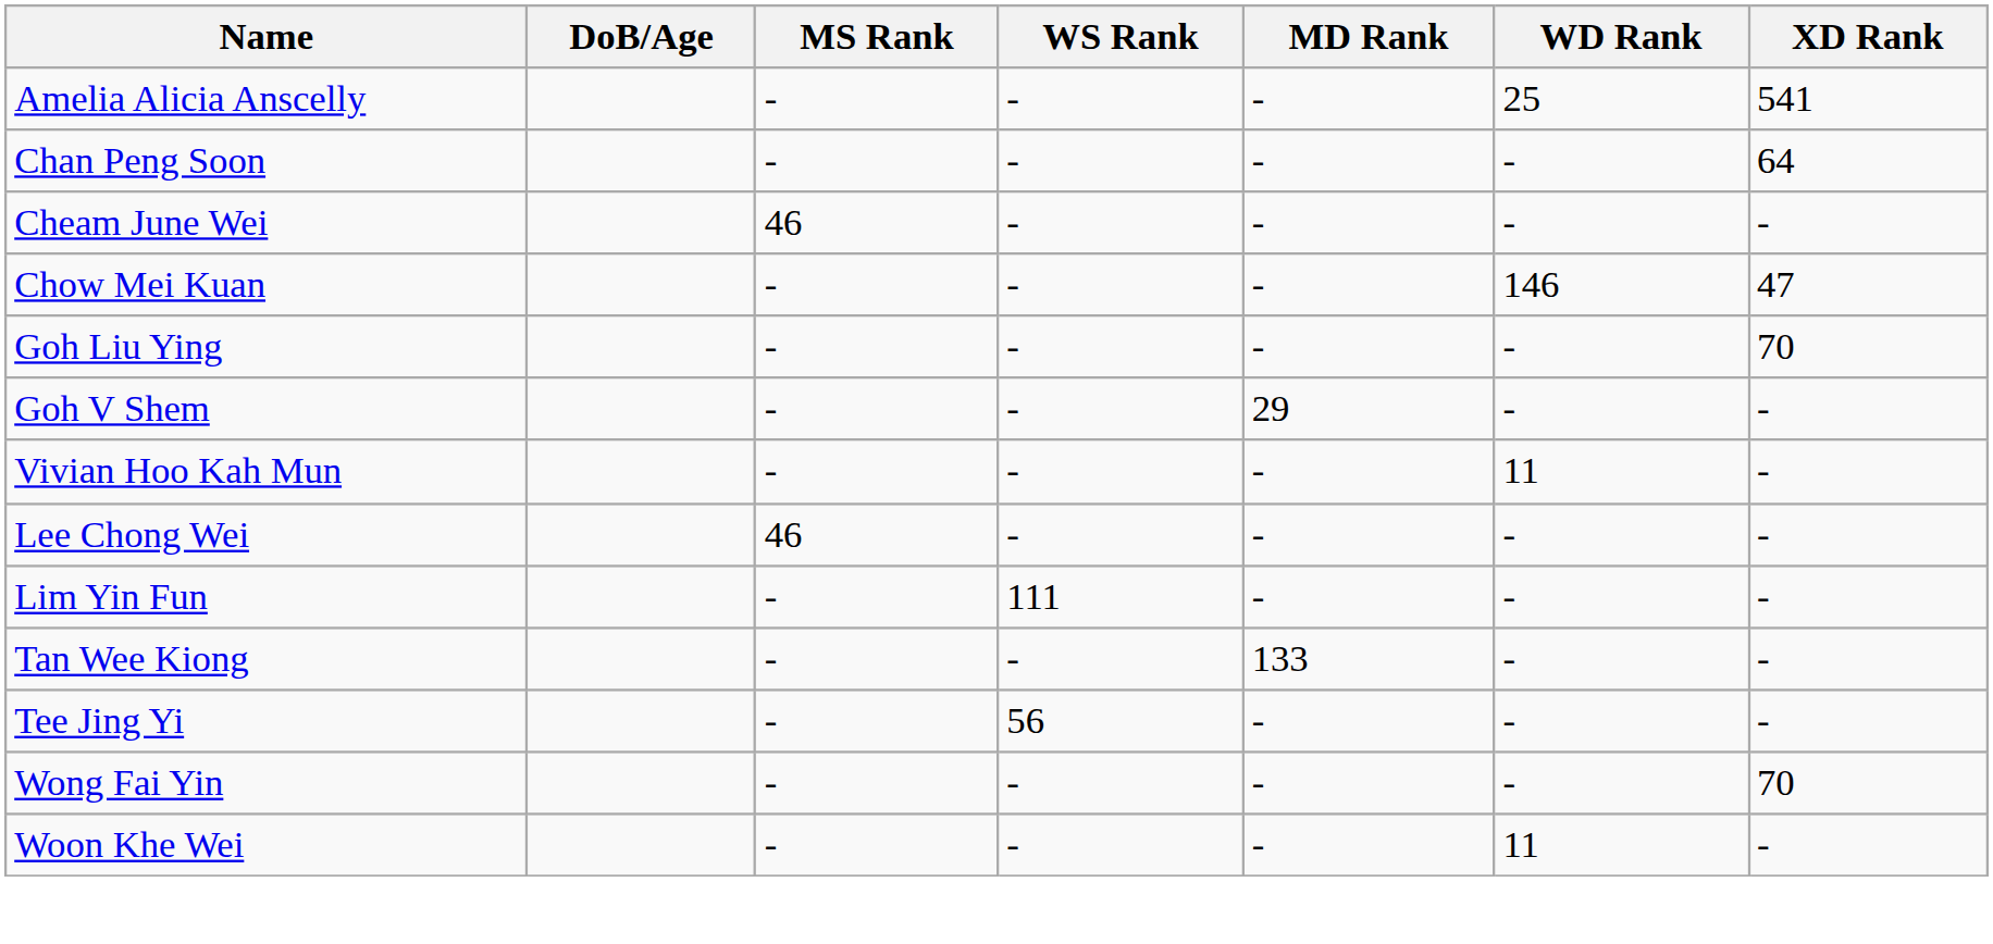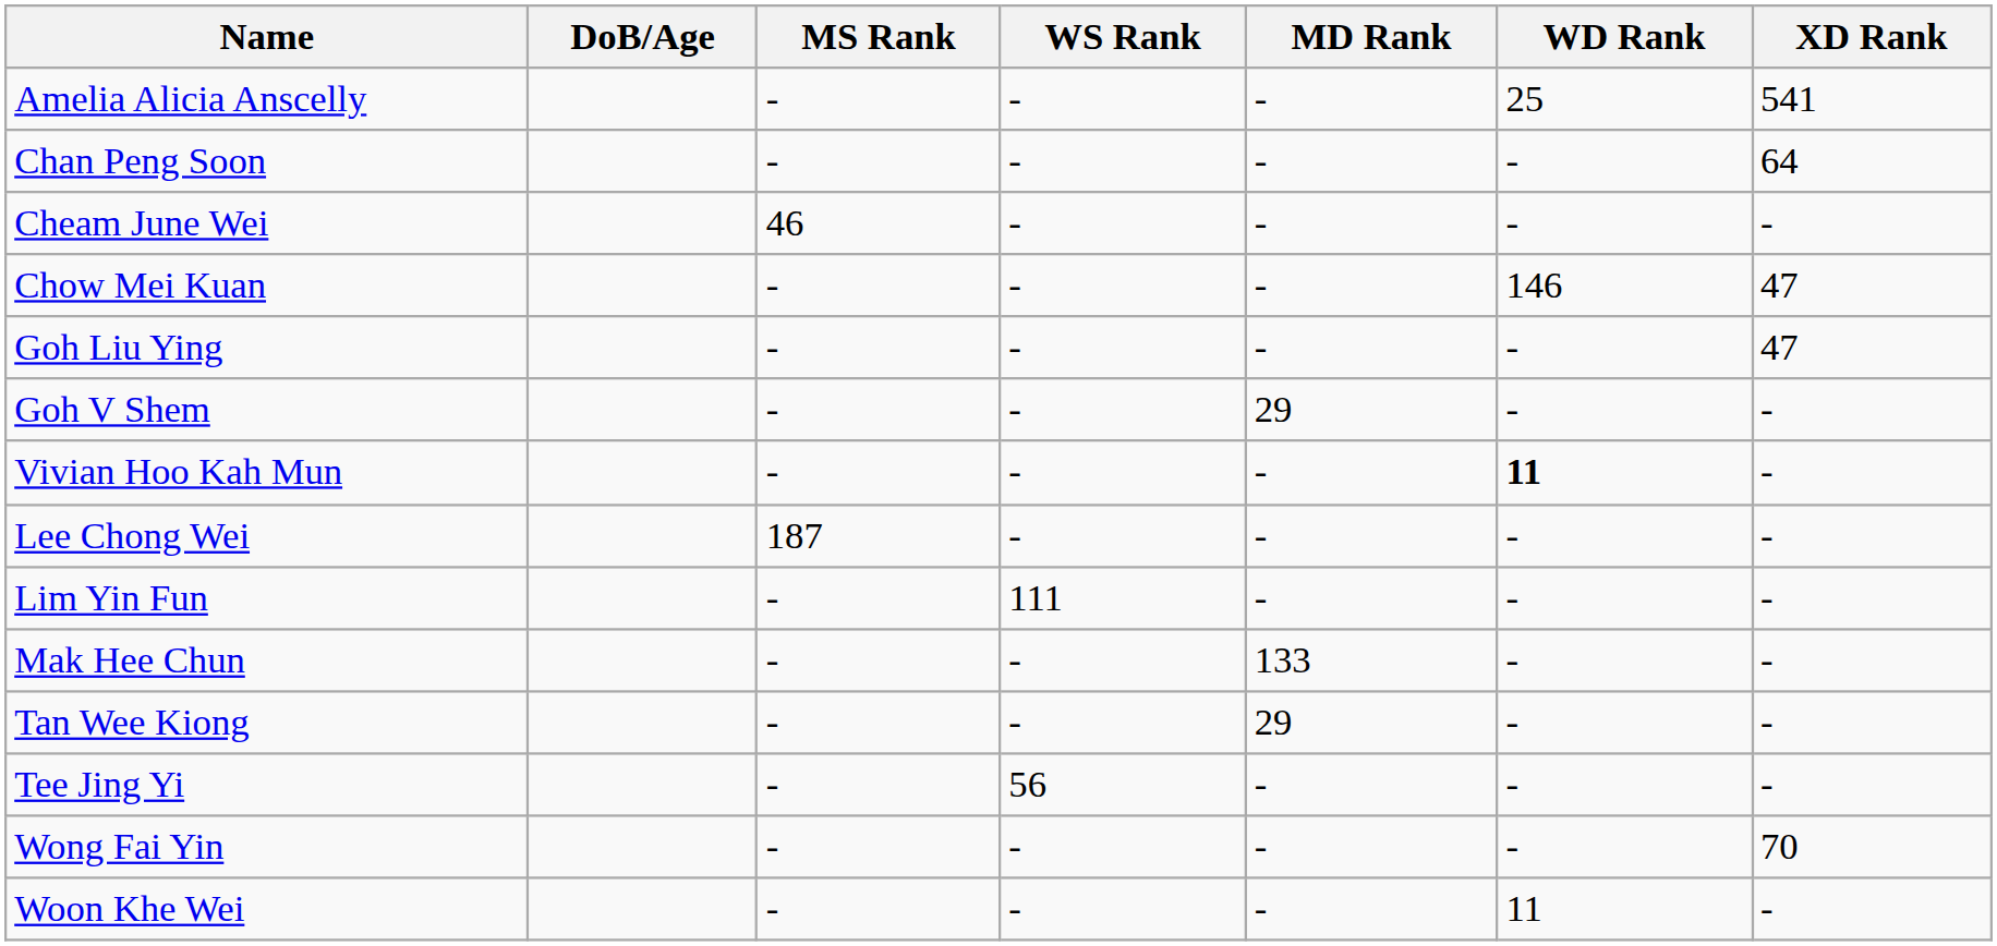Goh Liu Ying | XD Rank: 70 -> 47
Vivian Hoo Kah Mun | WD Rank: normal -> bold
Lee Chong Wei | MS Rank: 46 -> 187
+ row: Mak Hee Chun | - | - | 133 | - | -
Tan Wee Kiong | MD Rank: 133 -> 29
